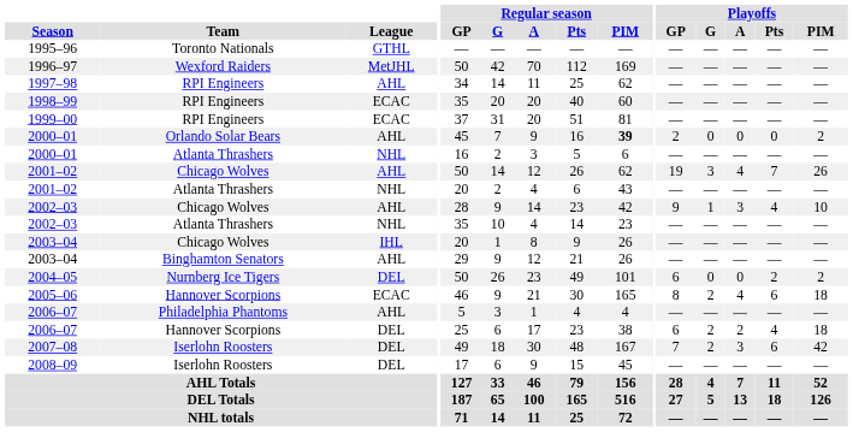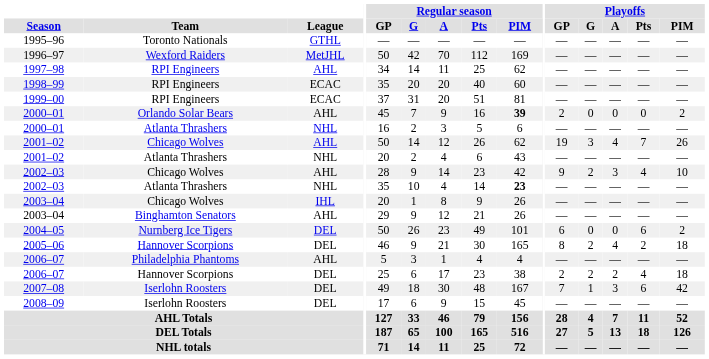2002–03 / Chicago Wolves | Playoffs / G: 1 -> 2
2002–03 / Atlanta Thrashers | Regular season / PIM: normal -> bold
2004–05 | Playoffs / Pts: 2 -> 6
2005–06 | League: ECAC -> DEL
2005–06 | Playoffs / Pts: 6 -> 2
2006–07 / Hannover Scorpions | Playoffs / GP: 6 -> 2
2007–08 | Playoffs / G: 2 -> 1
